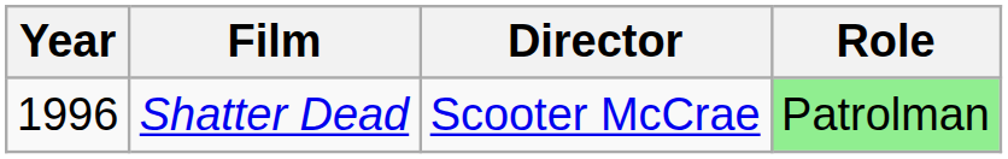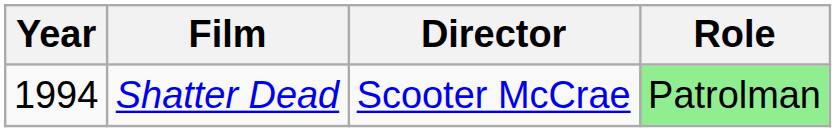Shatter Dead | Year: 1996 -> 1994
